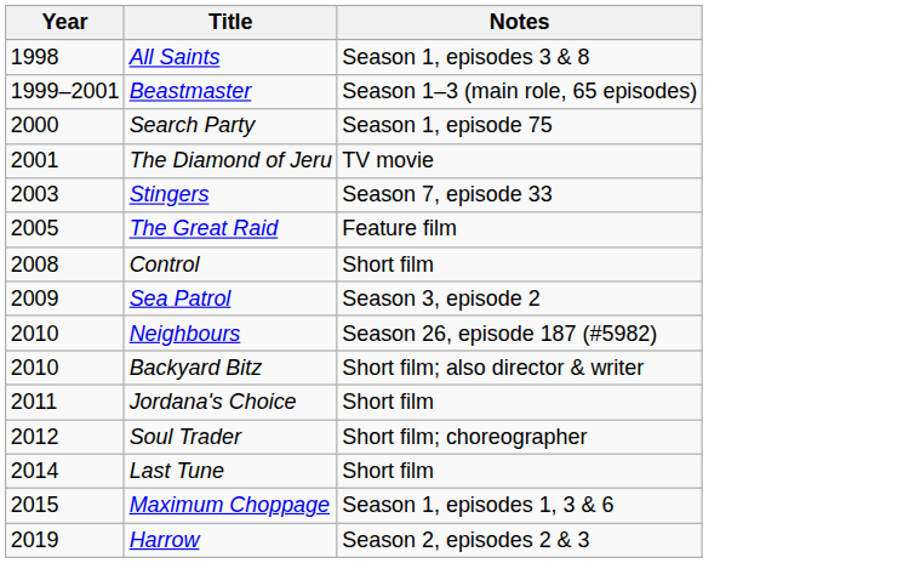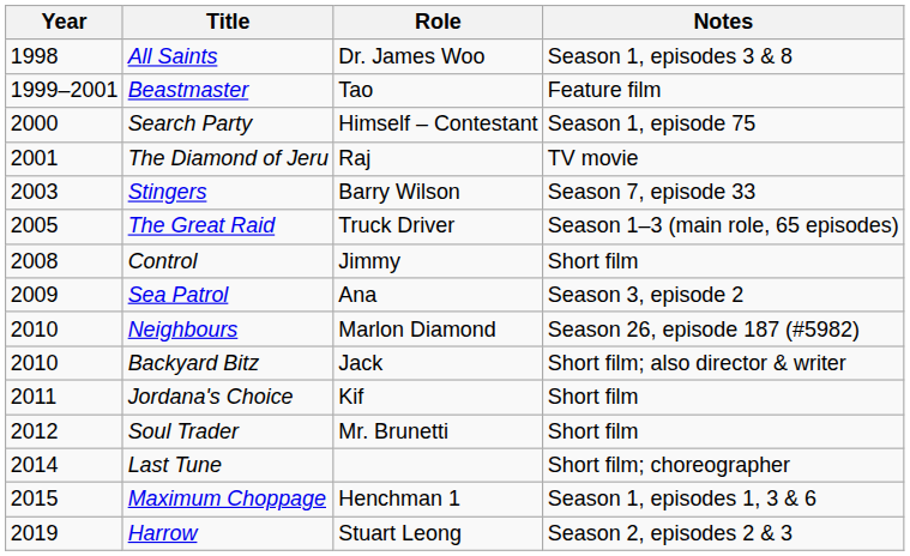+ column: Role | Dr. James Woo | Tao | Himself – Contestant | Raj | Barry Wilson | Truck Driver | Jimmy | Ana | Marlon Diamond | Jack | Kif | Mr. Brunetti | Henchman 1 | Stuart Leong
Beastmaster | Notes: Season 1–3 (main role, 65 episodes) -> Feature film
The Great Raid | Notes: Feature film -> Season 1–3 (main role, 65 episodes)
Soul Trader | Notes: Short film; choreographer -> Short film
Last Tune | Notes: Short film -> Short film; choreographer
